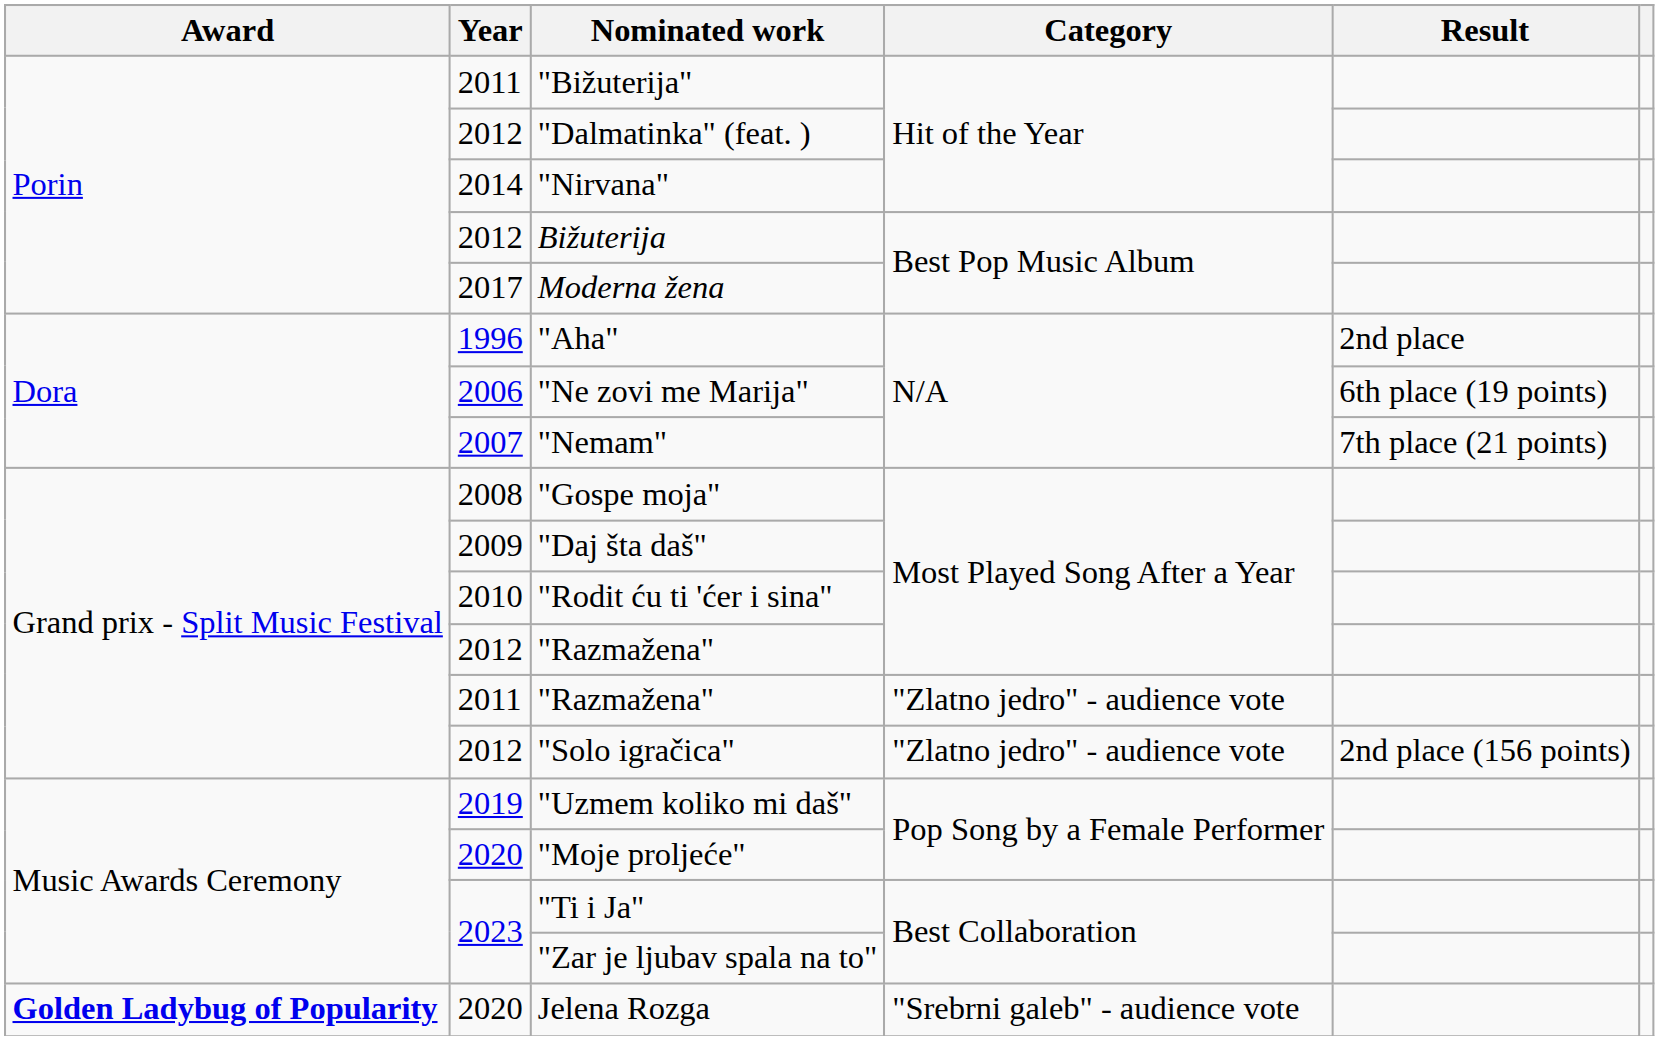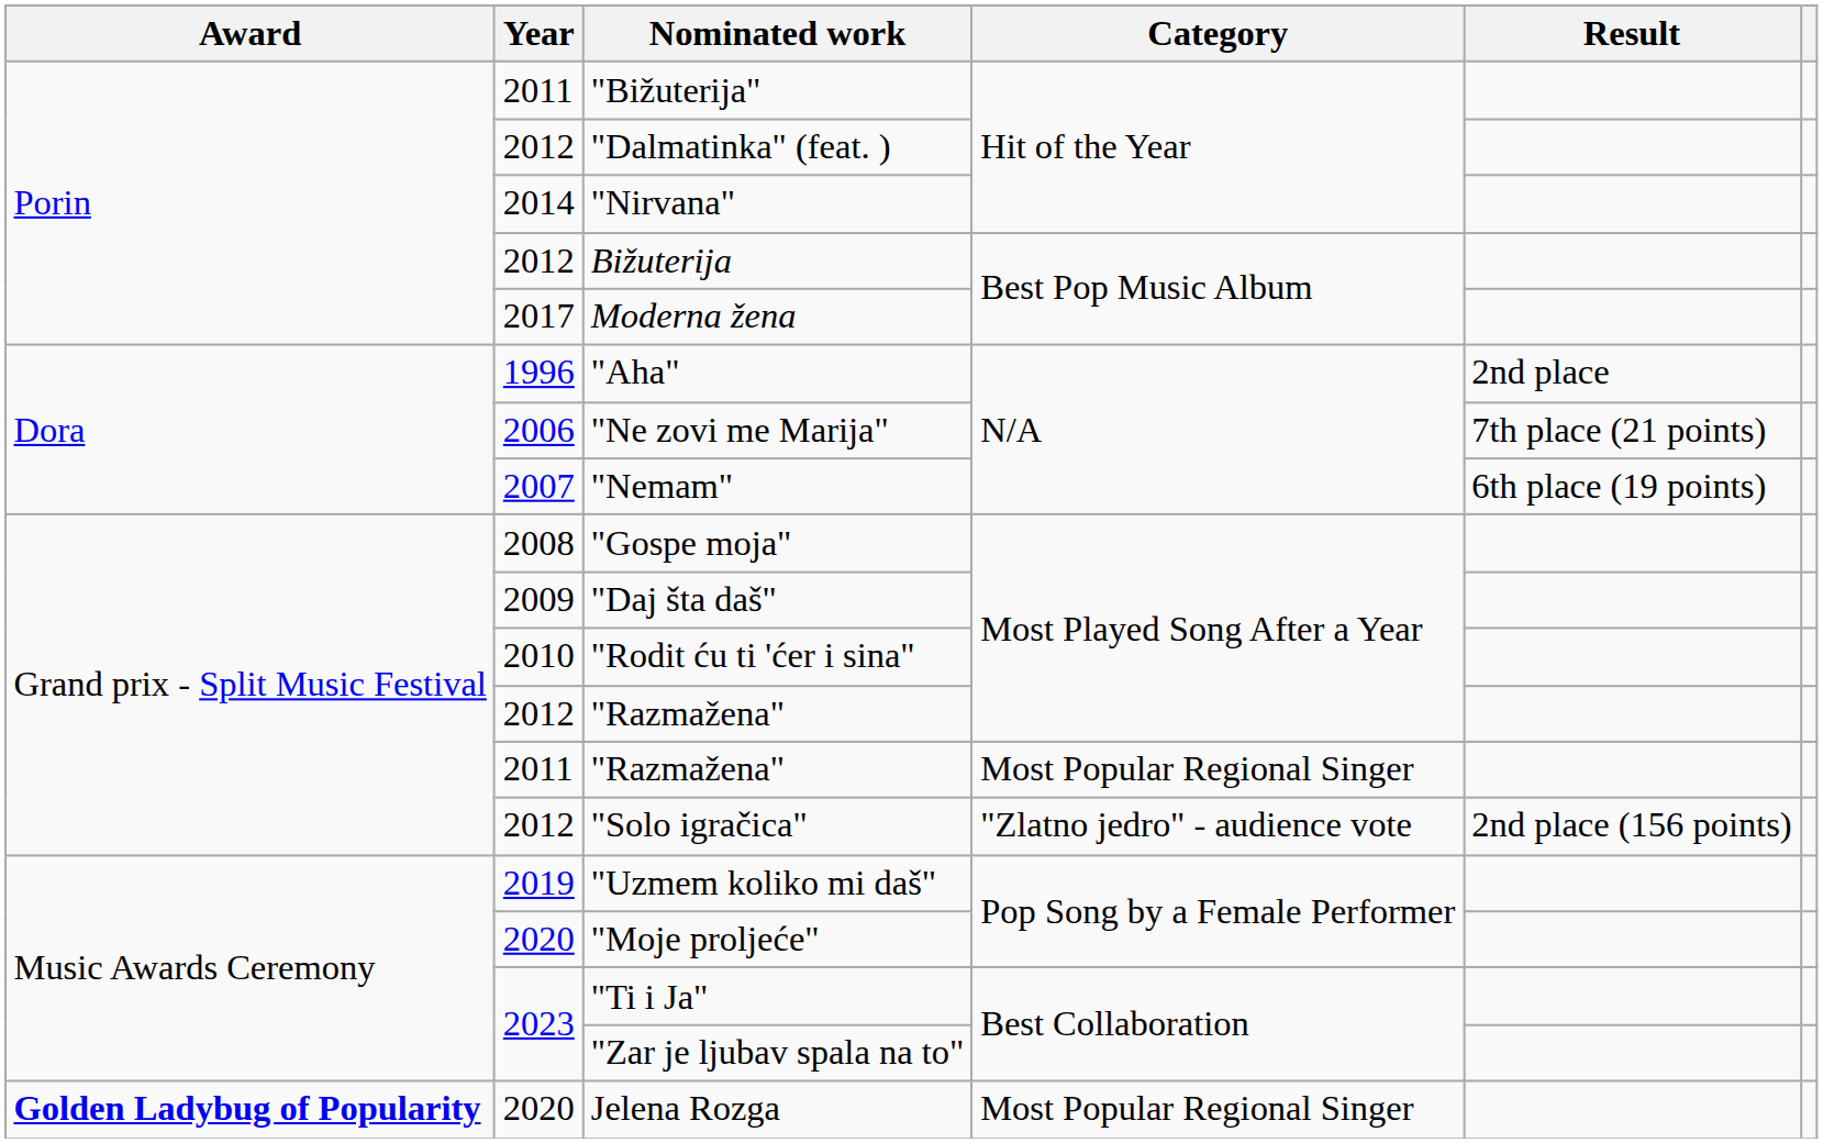"Ne zovi me Marija" | Result: 6th place (19 points) -> 7th place (21 points)
"Nemam" | Result: 7th place (21 points) -> 6th place (19 points)
2011 / "Razmažena" | Category: "Zlatno jedro" - audience vote -> Most Popular Regional Singer
Jelena Rozga | Category: "Srebrni galeb" - audience vote -> Most Popular Regional Singer
